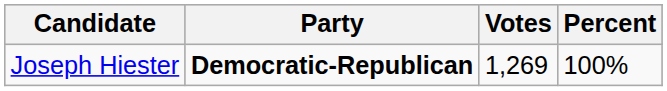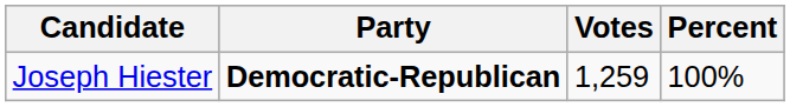Joseph Hiester | Votes: 1,269 -> 1,259
